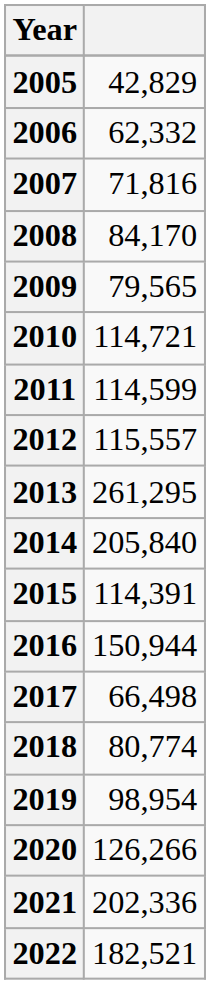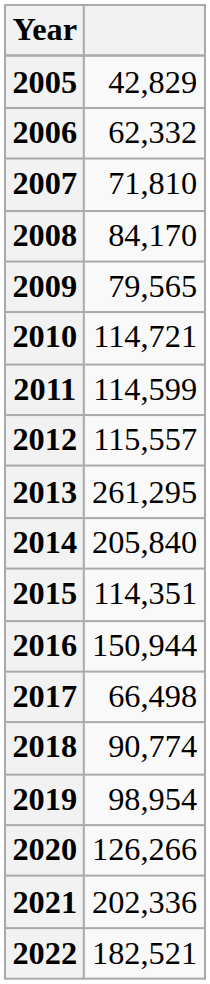2007 | column 2: 71,816 -> 71,810
2015 | column 2: 114,391 -> 114,351
2018 | column 2: 80,774 -> 90,774
